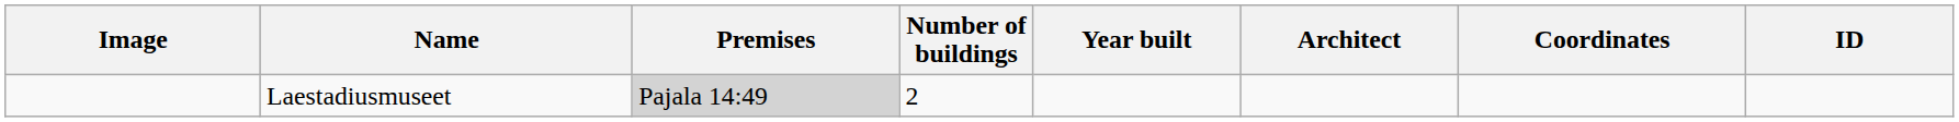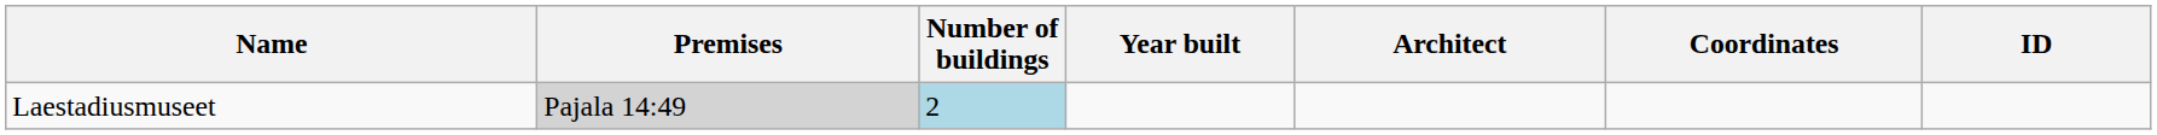- column: Image
Laestadiusmuseet | Number of buildings: no background -> lightblue background
